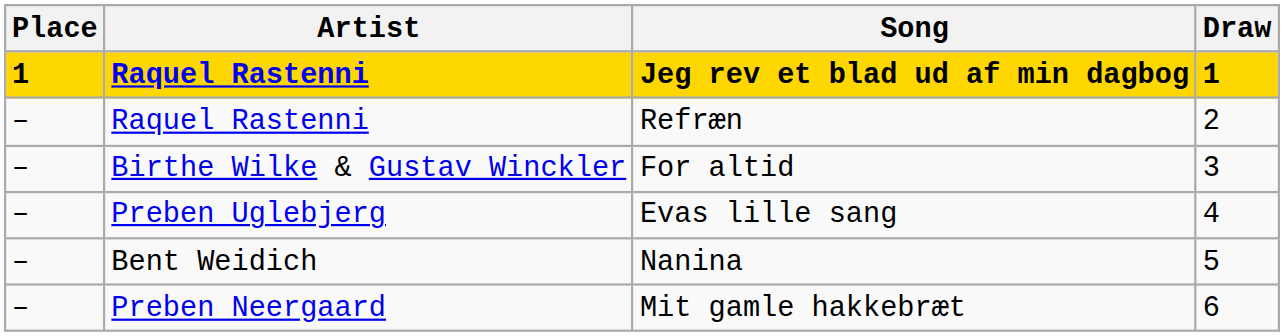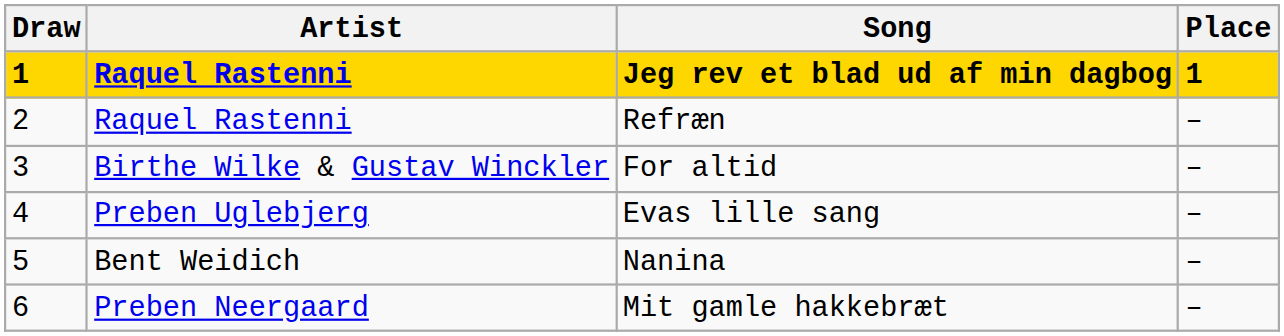columns swapped: Draw <-> Place
